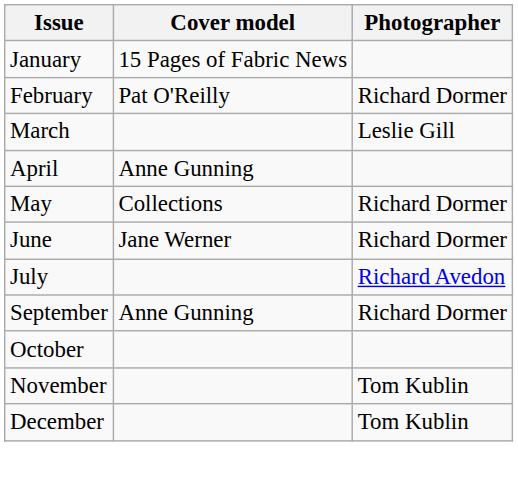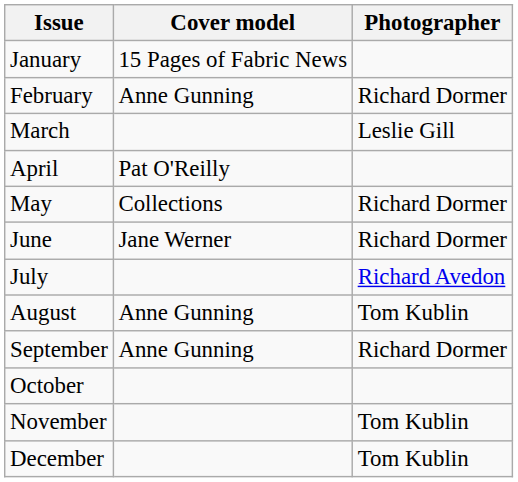February | Cover model: Pat O'Reilly -> Anne Gunning
April | Cover model: Anne Gunning -> Pat O'Reilly
+ row: August | Anne Gunning | Tom Kublin
